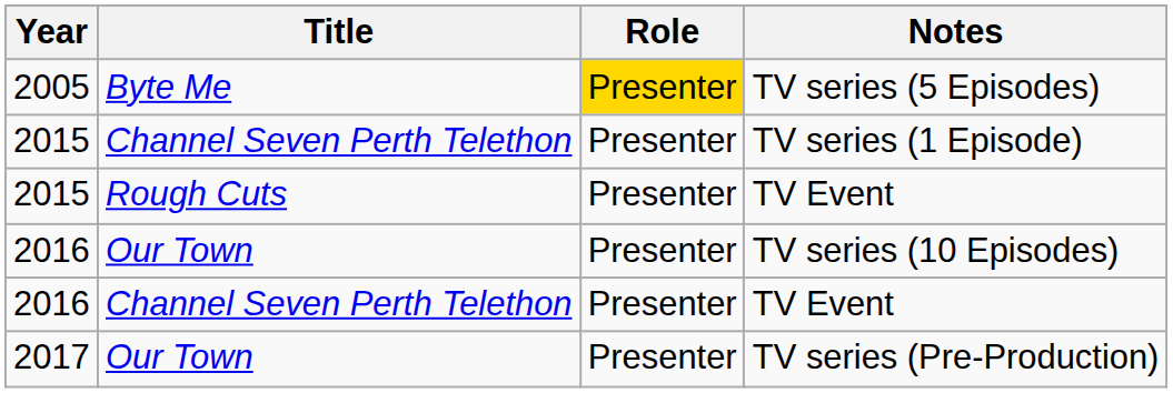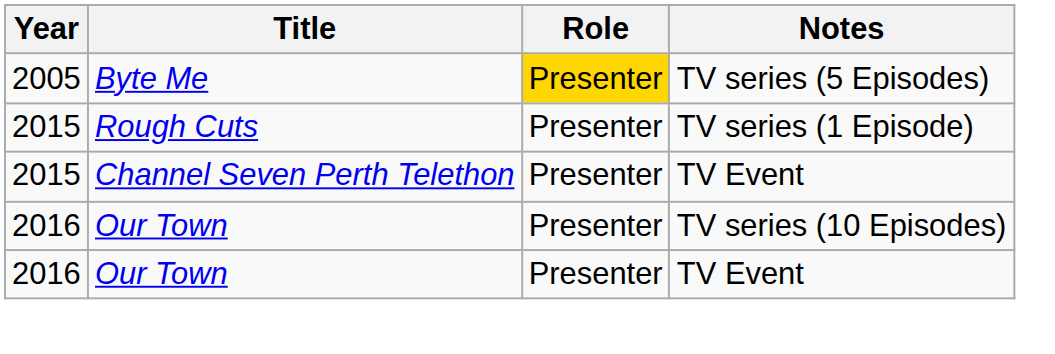TV series (1 Episode) | Title: Channel Seven Perth Telethon -> Rough Cuts
2015 / TV Event | Title: Rough Cuts -> Channel Seven Perth Telethon
2016 / TV Event | Title: Channel Seven Perth Telethon -> Our Town
- row: 2017 | Our Town | Presenter | TV series (Pre-Production)
